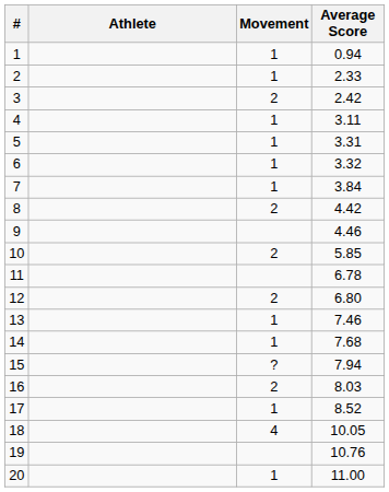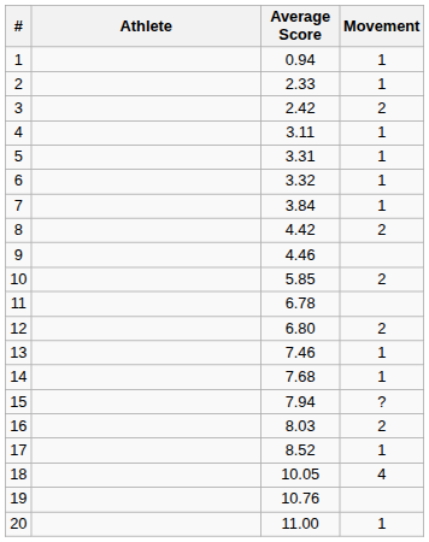columns swapped: Average Score <-> Movement
